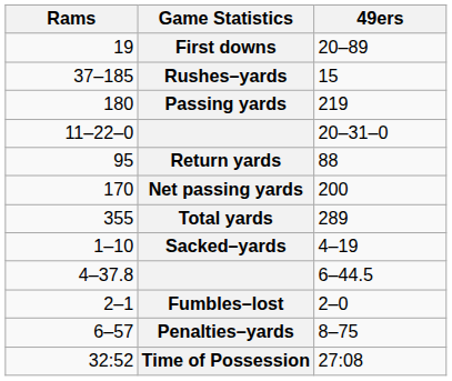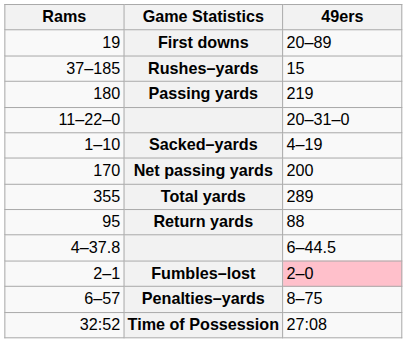rows swapped: Sacked–yards <-> Return yards
Fumbles–lost | 49ers: no background -> pink background
